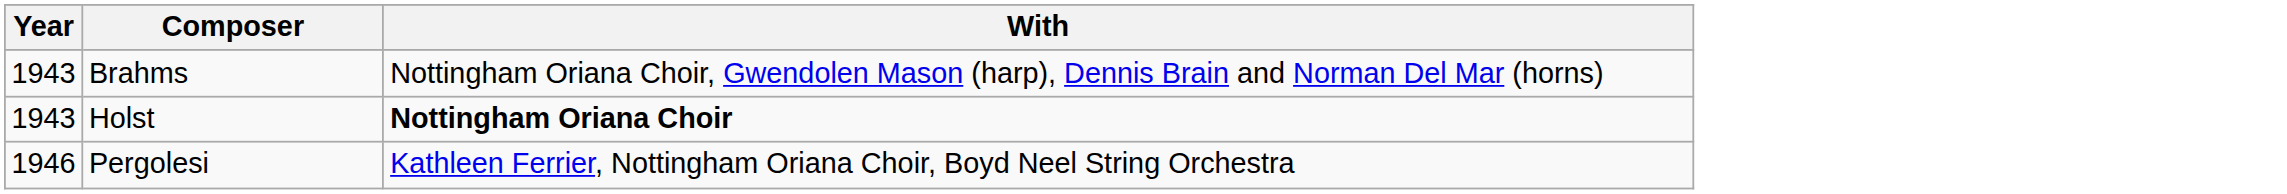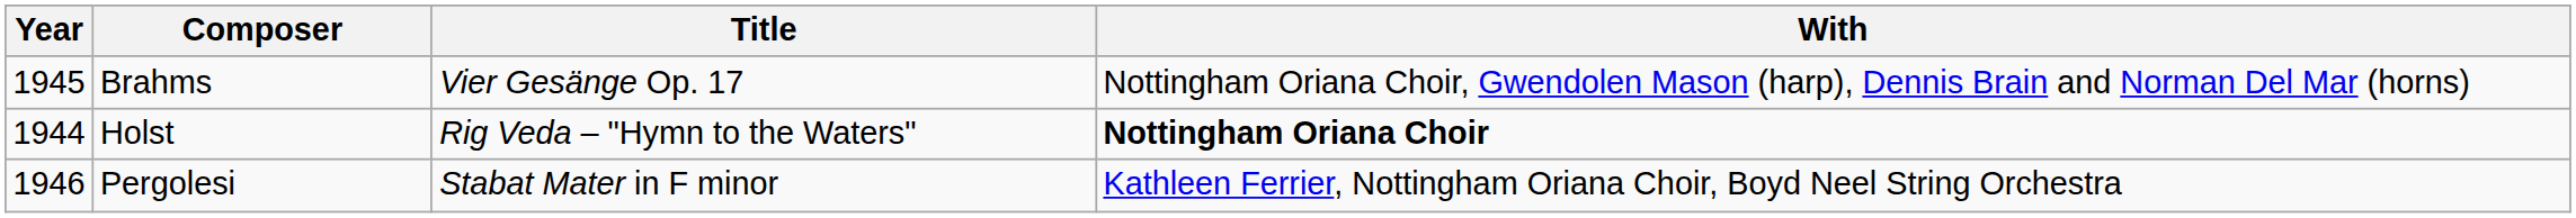+ column: Title | Vier Gesänge Op. 17 | Rig Veda – "Hymn to the Waters" | Stabat Mater in F minor
Brahms | Year: 1943 -> 1945
Holst | Year: 1943 -> 1944
